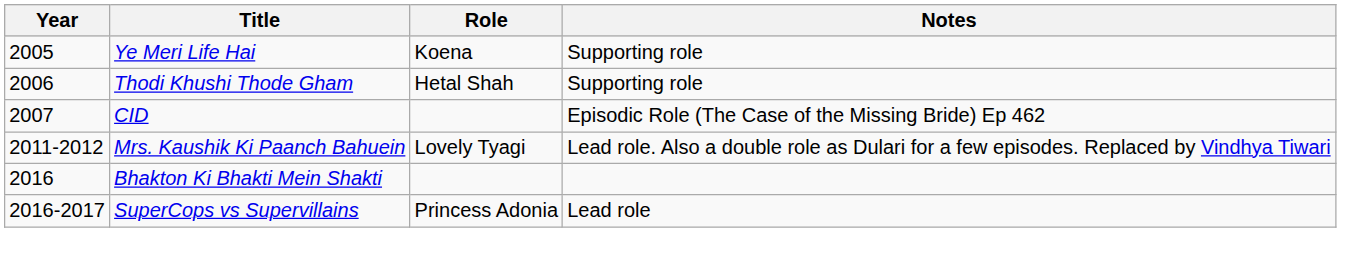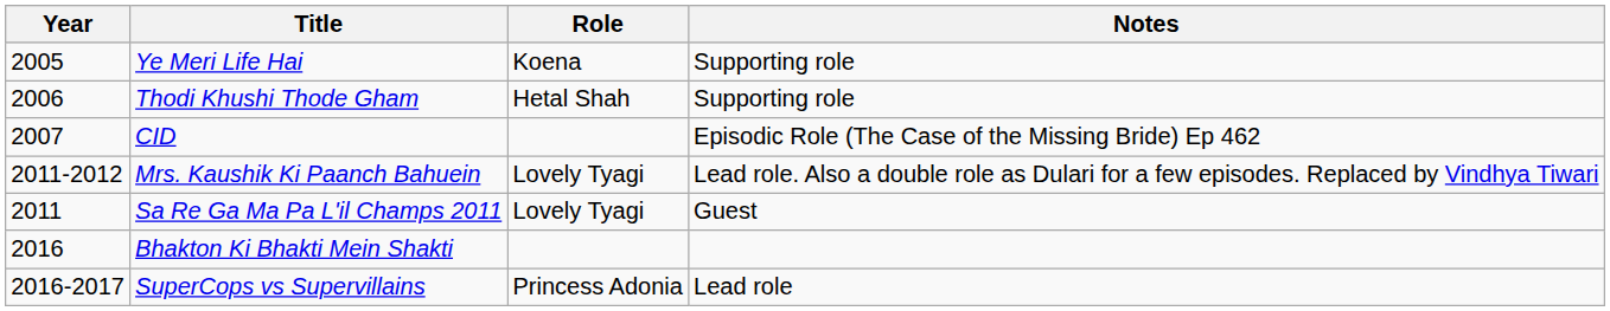+ row: 2011 | Sa Re Ga Ma Pa L'il Champs 2011 | Lovely Tyagi | Guest
